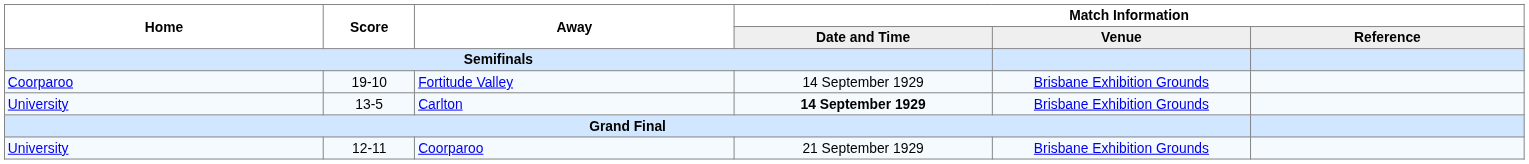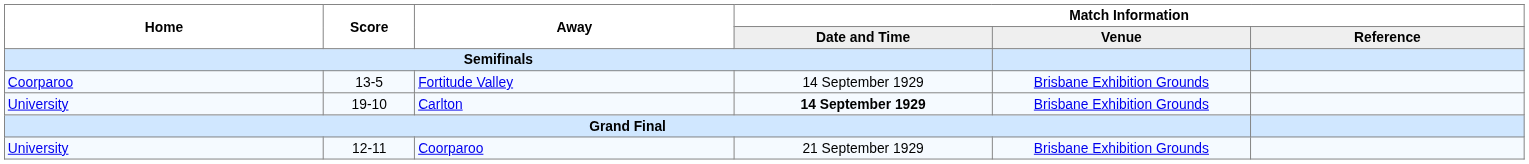Fortitude Valley | Score: 19-10 -> 13-5
Carlton | Score: 13-5 -> 19-10
